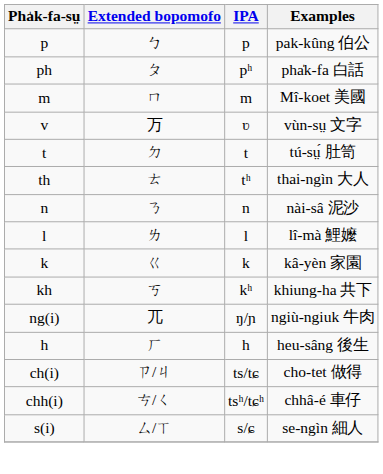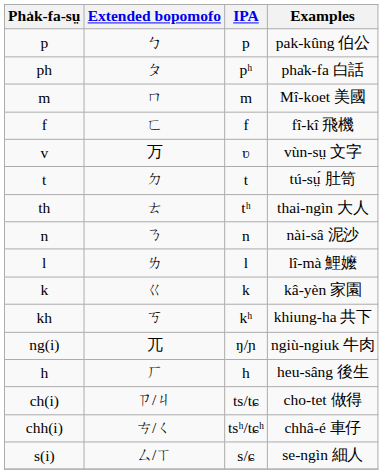+ row: f | ㄈ | f | fî-kî 飛機
